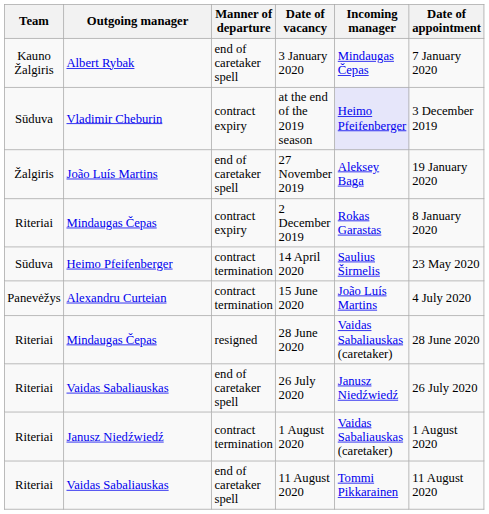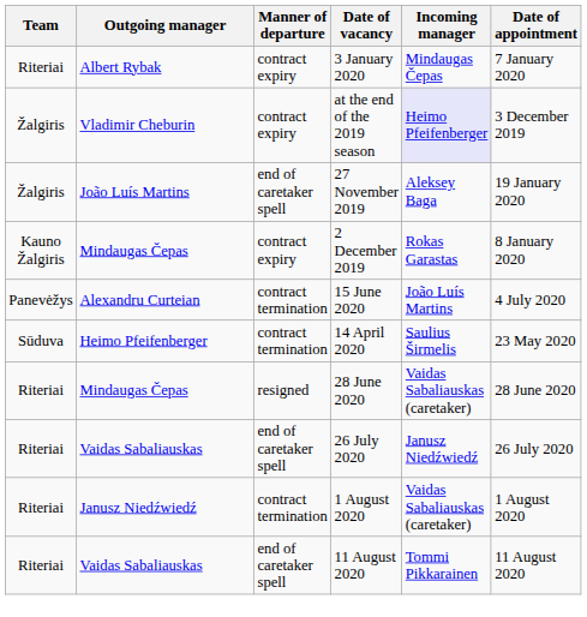3 January 2020 | Team: Kauno Žalgiris -> Riteriai
3 January 2020 | Manner of departure: end of caretaker spell -> contract expiry
at the end of the 2019 season | Team: Sūduva -> Žalgiris
2 December 2019 | Team: Riteriai -> Kauno Žalgiris
rows swapped: 14 April 2020 <-> 15 June 2020
